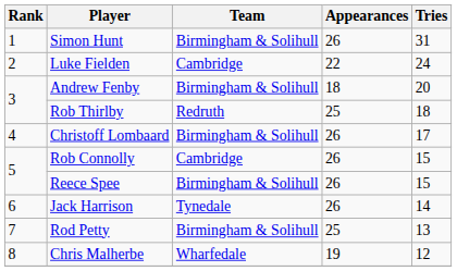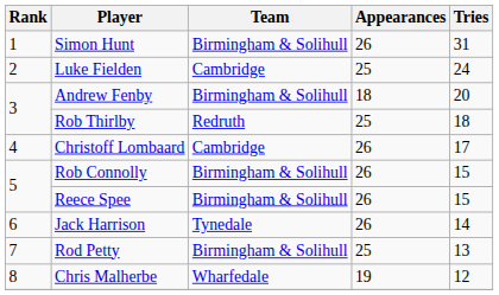Luke Fielden | Appearances: 22 -> 25
Christoff Lombaard | Team: Birmingham & Solihull -> Cambridge
Rob Connolly | Team: Cambridge -> Birmingham & Solihull
